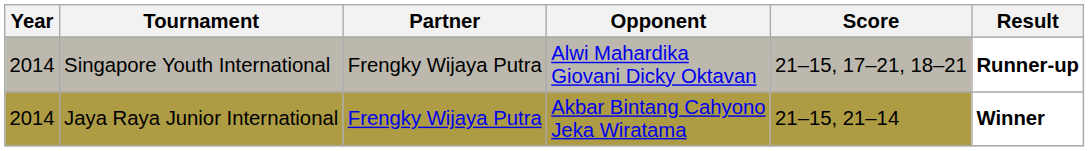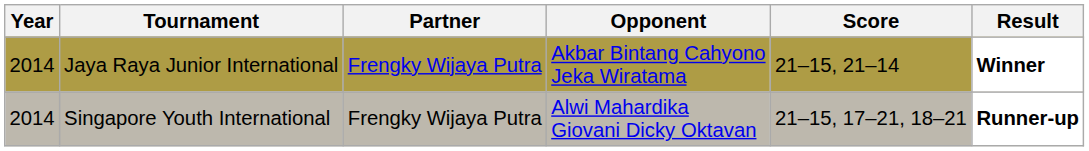rows swapped: Jaya Raya Junior International <-> Singapore Youth International
